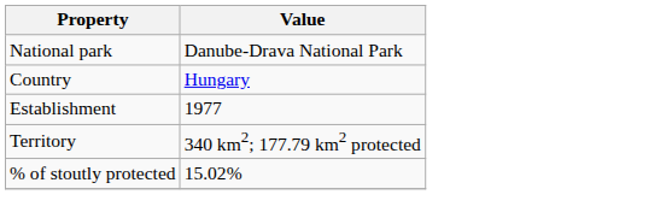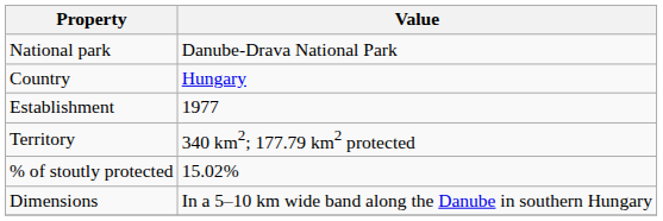+ row: Dimensions | In a 5–10 km wide band along the Danube in southern Hungary
